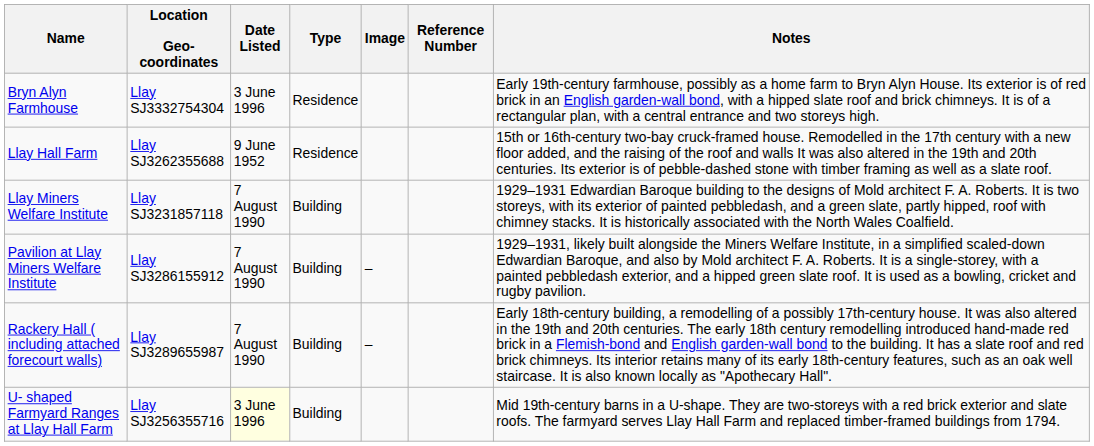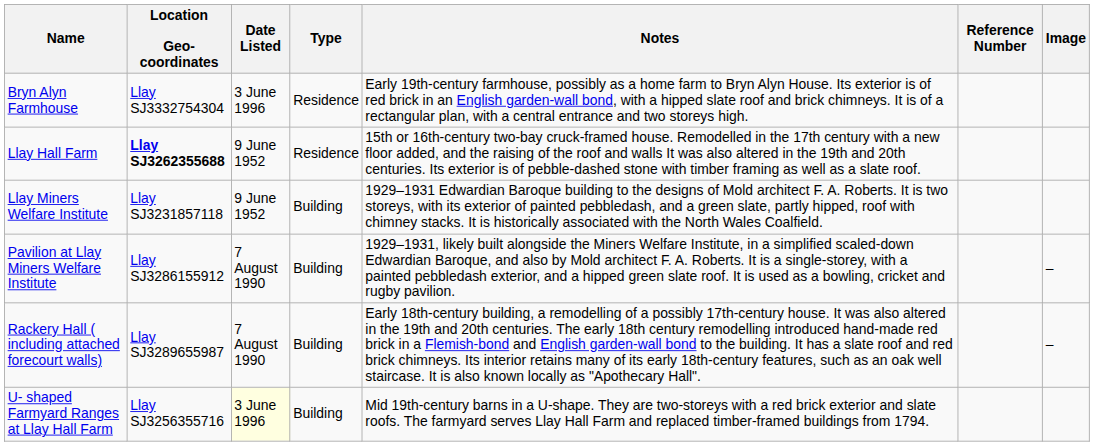columns swapped: Notes <-> Image
Llay Hall Farm | Location Geo-coordinates: normal -> bold
Llay Miners Welfare Institute | Date Listed: 7 August 1990 -> 9 June 1952
